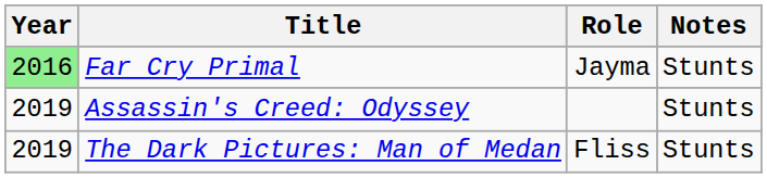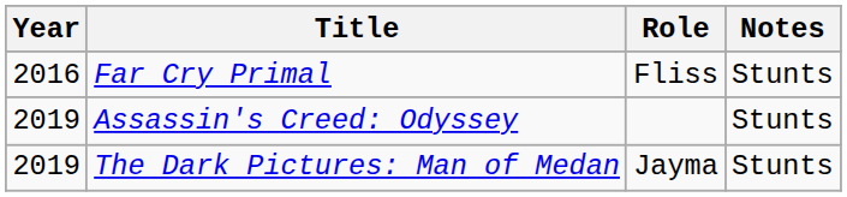Far Cry Primal | Year: lightgreen background -> no background
Far Cry Primal | Role: Jayma -> Fliss
The Dark Pictures: Man of Medan | Role: Fliss -> Jayma
